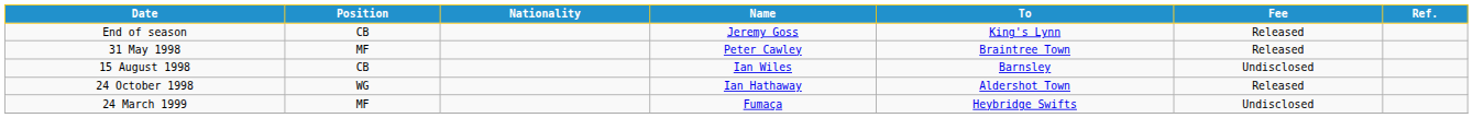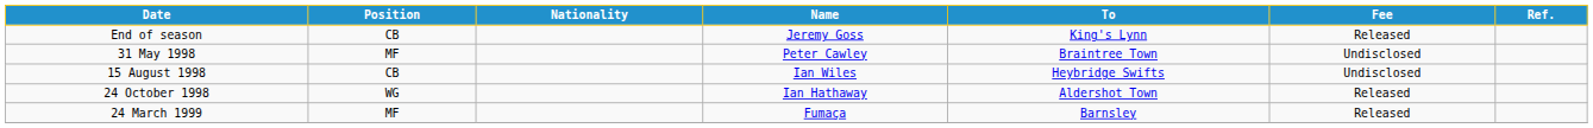31 May 1998 | Fee: Released -> Undisclosed
15 August 1998 | To: Barnsley -> Heybridge Swifts
24 March 1999 | To: Heybridge Swifts -> Barnsley
24 March 1999 | Fee: Undisclosed -> Released
